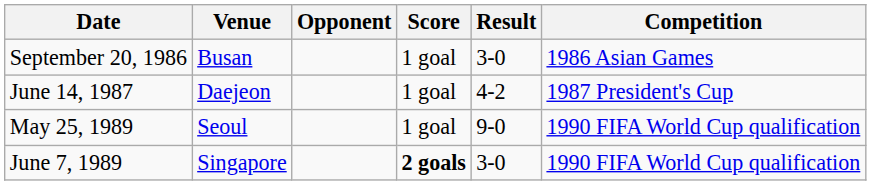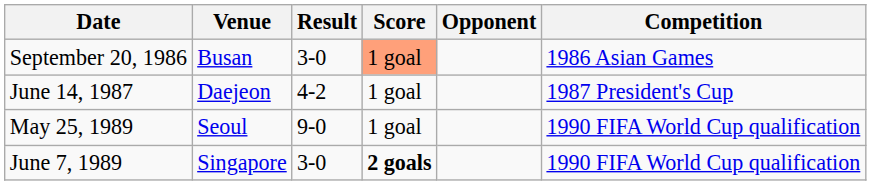columns swapped: Opponent <-> Result
September 20, 1986 | Score: no background -> lightsalmon background
